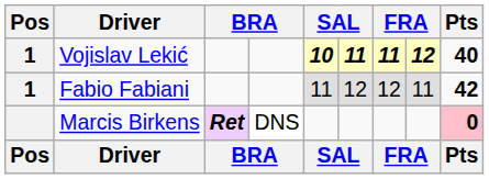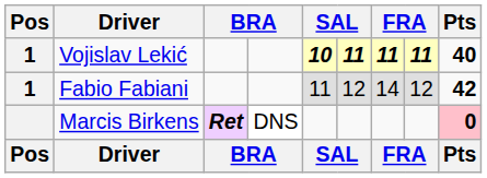Vojislav Lekić | column 8: 12 -> 11
Fabio Fabiani | column 7: 12 -> 14
Fabio Fabiani | column 8: 11 -> 12
